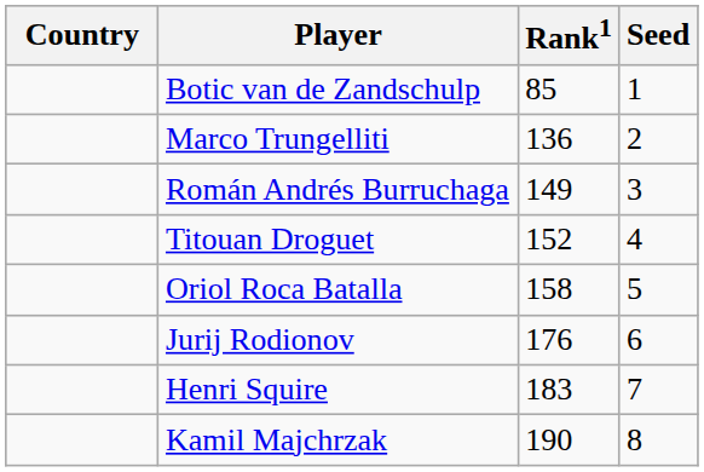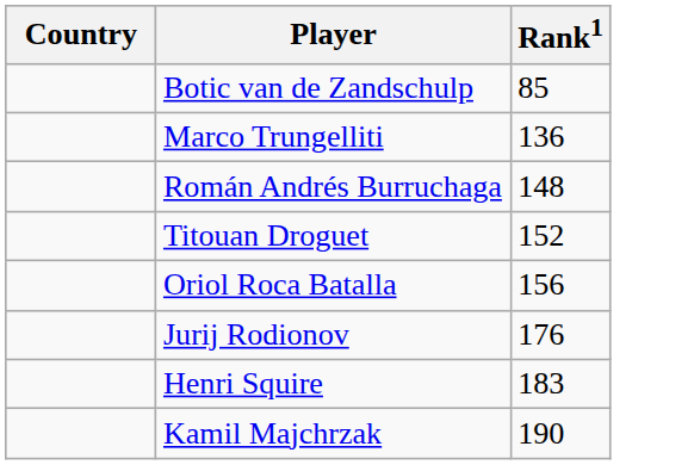- column: Seed | 1 | 2 | 3 | 4 | 5 | 6 | 7 | 8
Román Andrés Burruchaga | Rank1: 149 -> 148
Oriol Roca Batalla | Rank1: 158 -> 156
